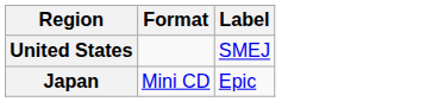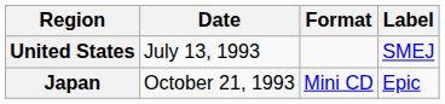+ column: Date | July 13, 1993 | October 21, 1993
